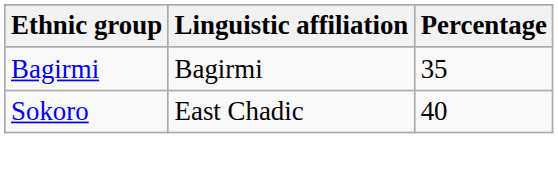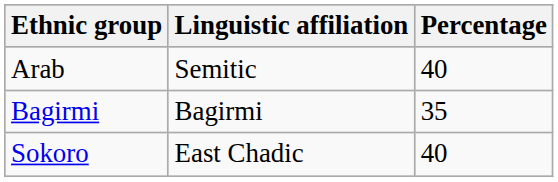+ row: Arab | Semitic | 40
